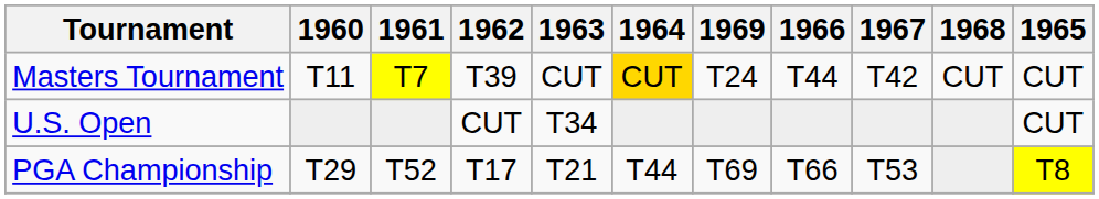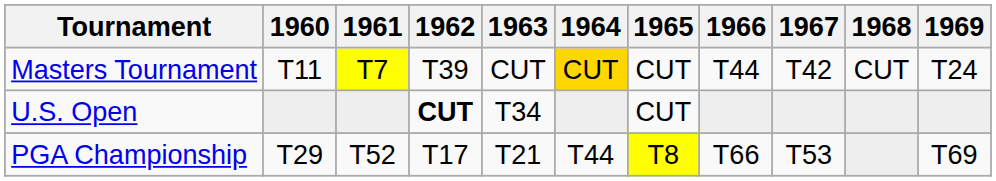columns swapped: 1965 <-> 1969
U.S. Open | 1962: normal -> bold
